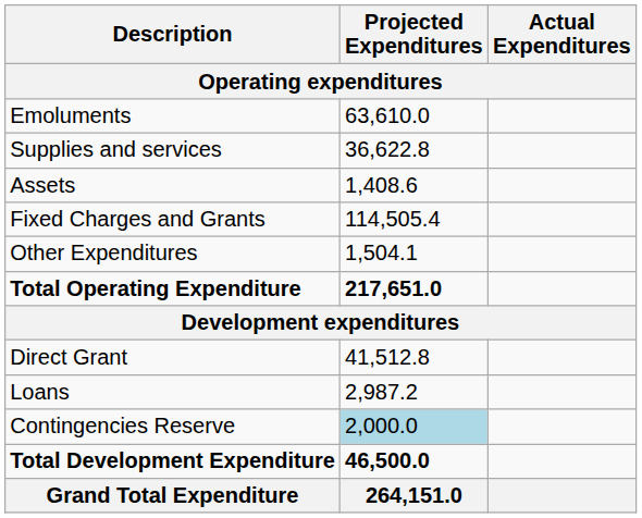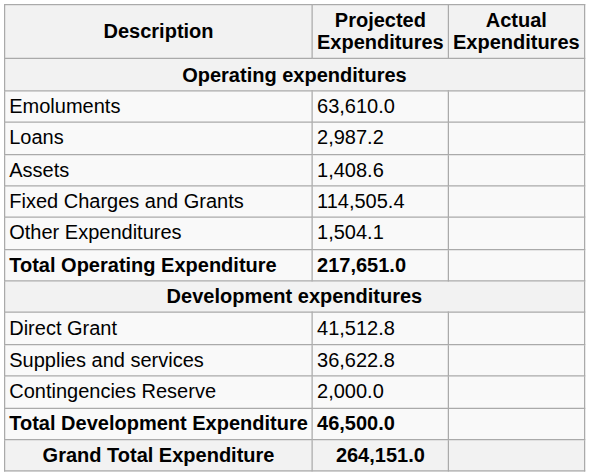rows swapped: Supplies and services <-> Loans
Contingencies Reserve | Projected Expenditures: lightblue background -> no background
